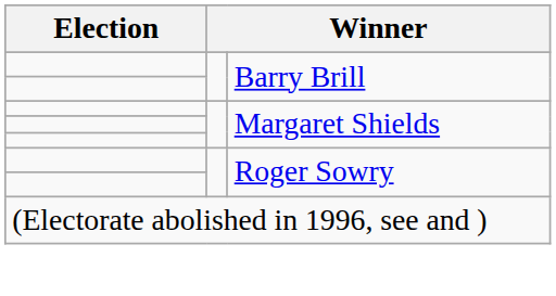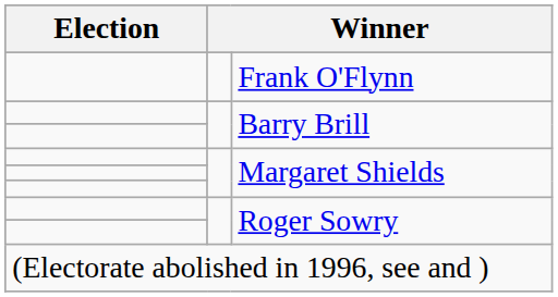+ row: Frank O'Flynn
